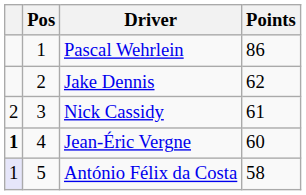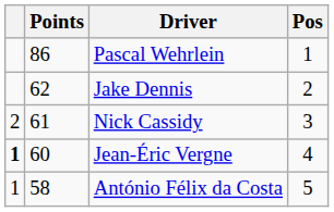columns swapped: Pos <-> Points
António Félix da Costa | column 1: lavender background -> no background
